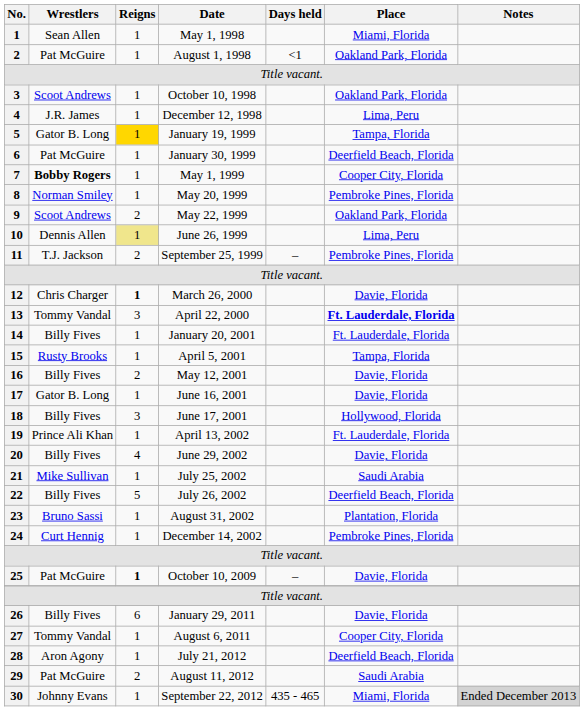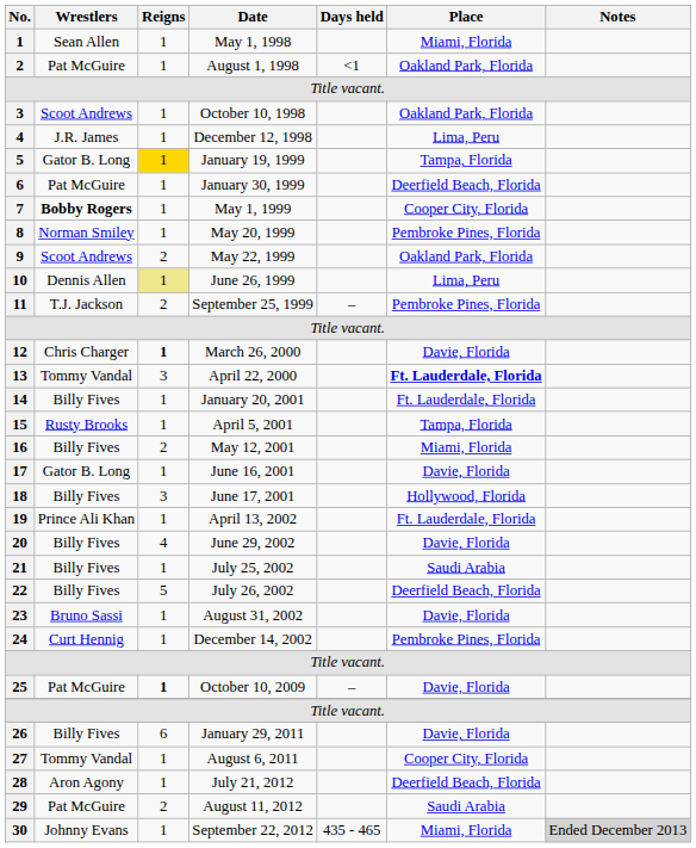May 12, 2001 | Place: Davie, Florida -> Miami, Florida
July 25, 2002 | Wrestlers: Mike Sullivan -> Billy Fives
August 31, 2002 | Place: Plantation, Florida -> Davie, Florida
